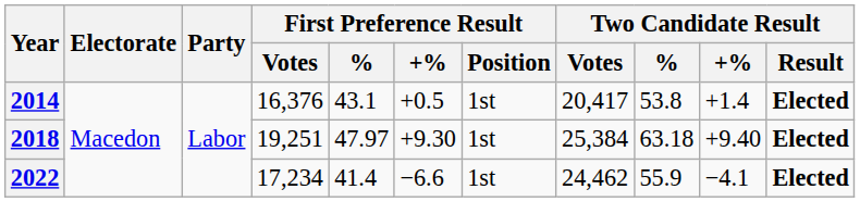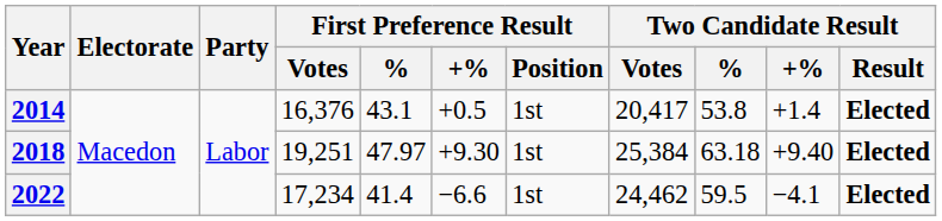2022 | Two Candidate Result / %: 55.9 -> 59.5
